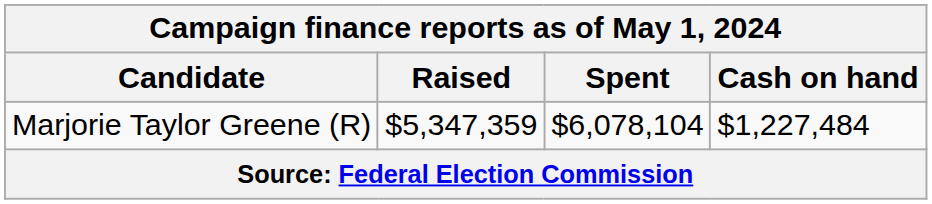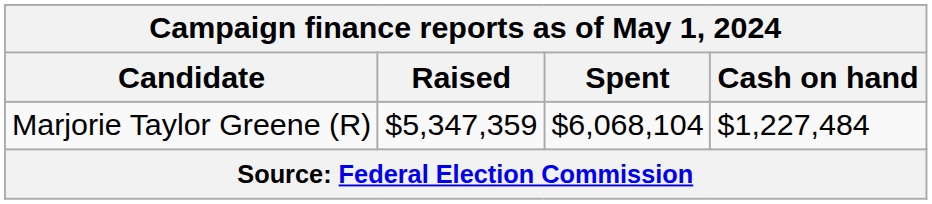Marjorie Taylor Greene (R) | Spent: $6,078,104 -> $6,068,104
